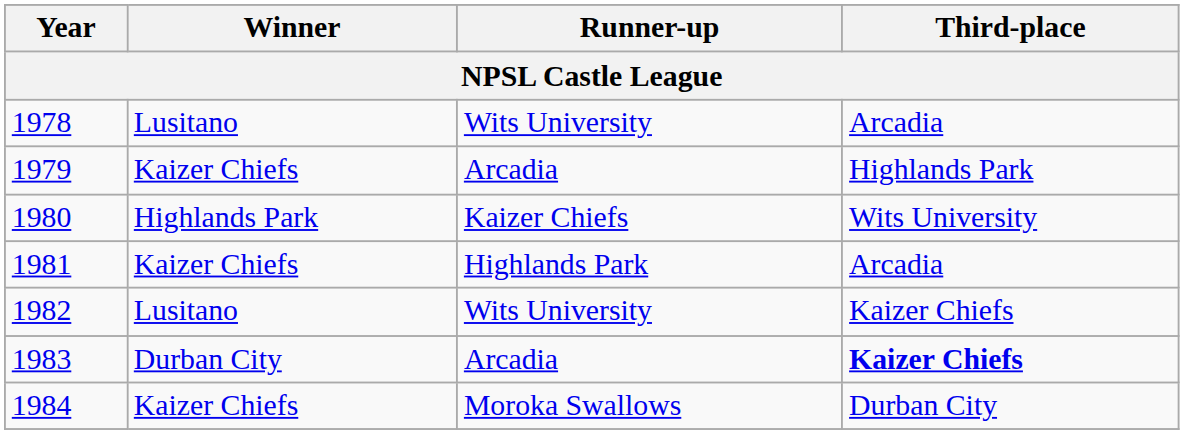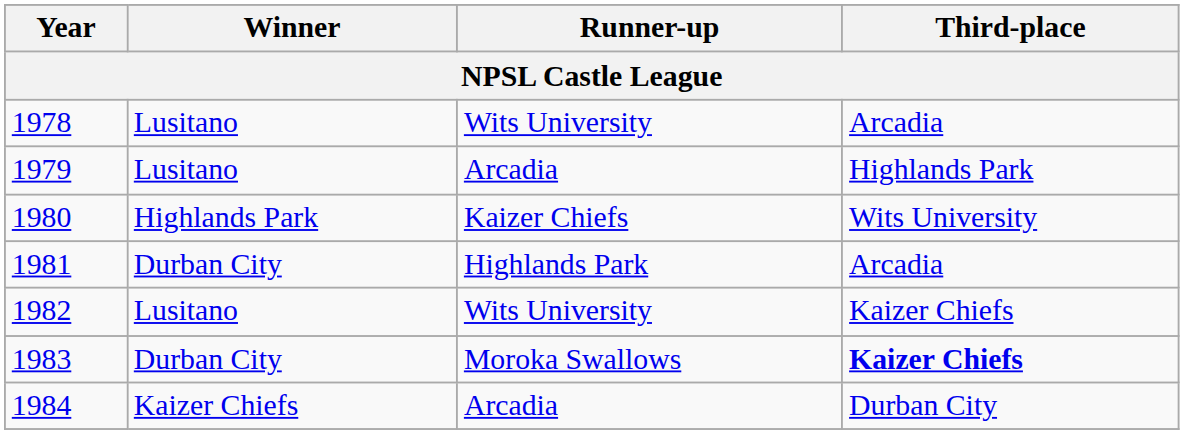1979 | Winner: Kaizer Chiefs -> Lusitano
1981 | Winner: Kaizer Chiefs -> Durban City
1983 | Runner-up: Arcadia -> Moroka Swallows
1984 | Runner-up: Moroka Swallows -> Arcadia
